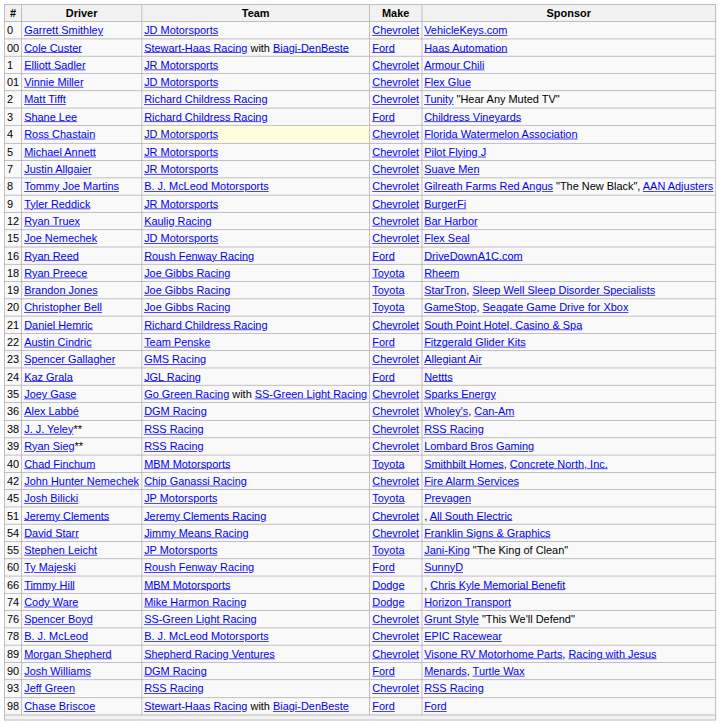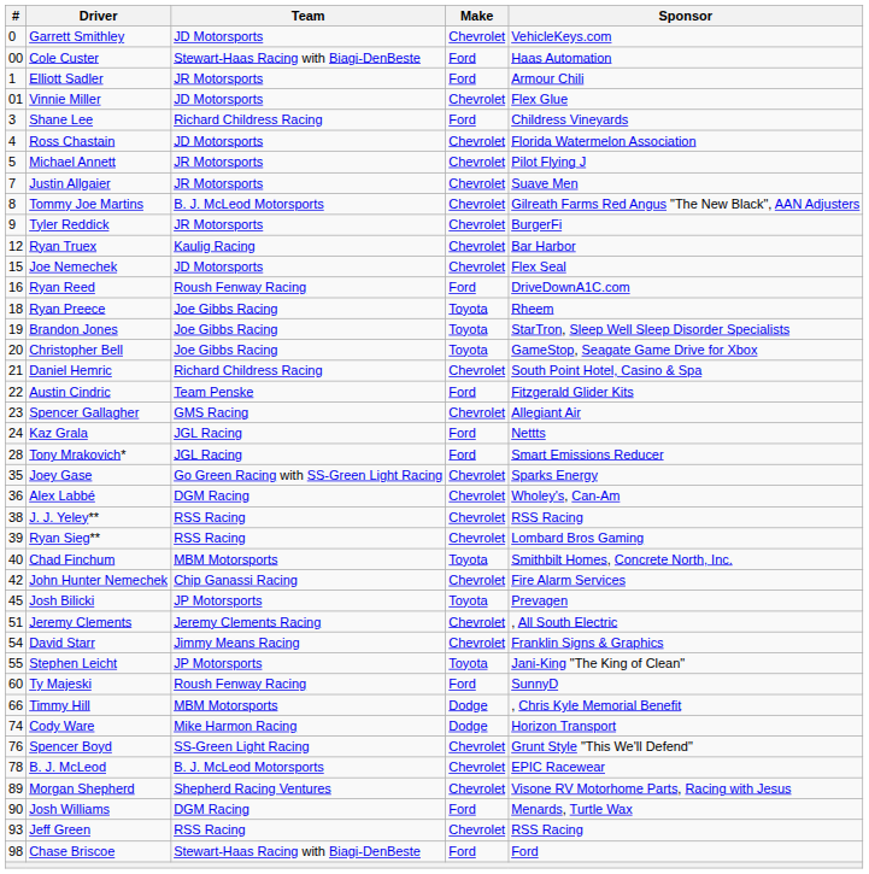Elliott Sadler | Make: Chevrolet -> Ford
- row: 2 | Matt Tifft | Richard Childress Racing | Chevrolet | Tunity "Hear Any Muted TV"
Ross Chastain | Team: lightyellow background -> no background
+ row: 28 | Tony Mrakovich* | JGL Racing | Ford | Smart Emissions Reducer
